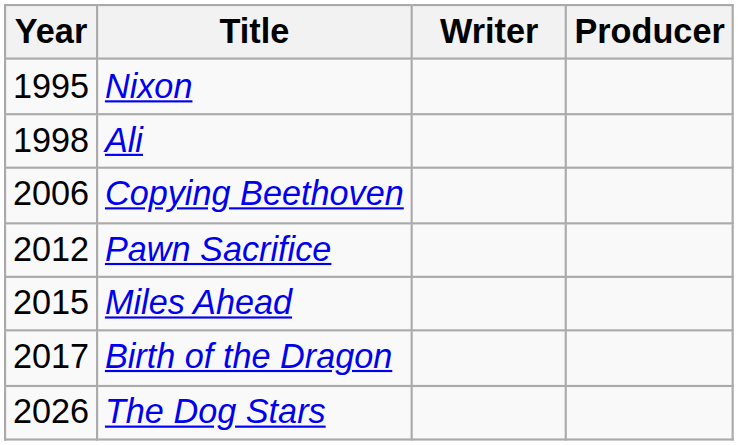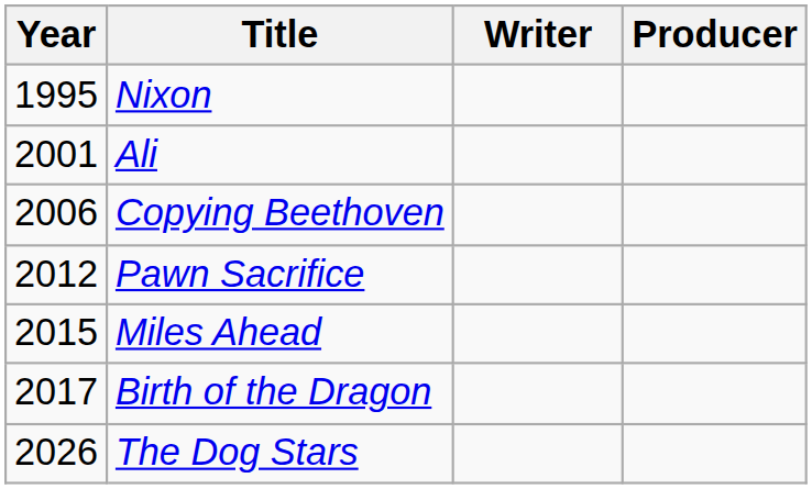Ali | Year: 1998 -> 2001
